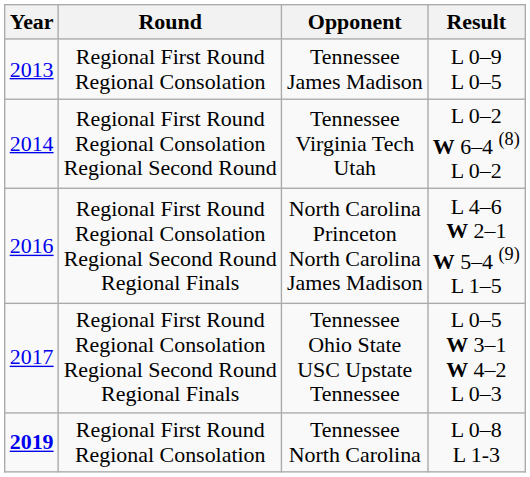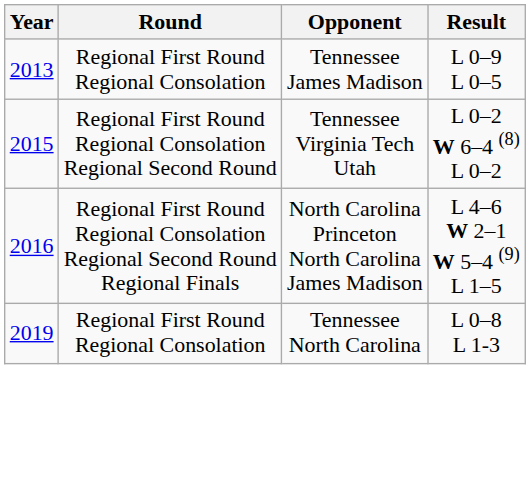Tennessee Virginia Tech Utah | Year: 2014 -> 2015
- row: 2017 | Regional First Round Regional Consolation Regional Second Round Regional Finals | Tennessee Ohio State USC Upstate Tennessee | L 0–5 W 3–1 W 4–2 L 0–3
Tennessee North Carolina | Year: bold -> normal
